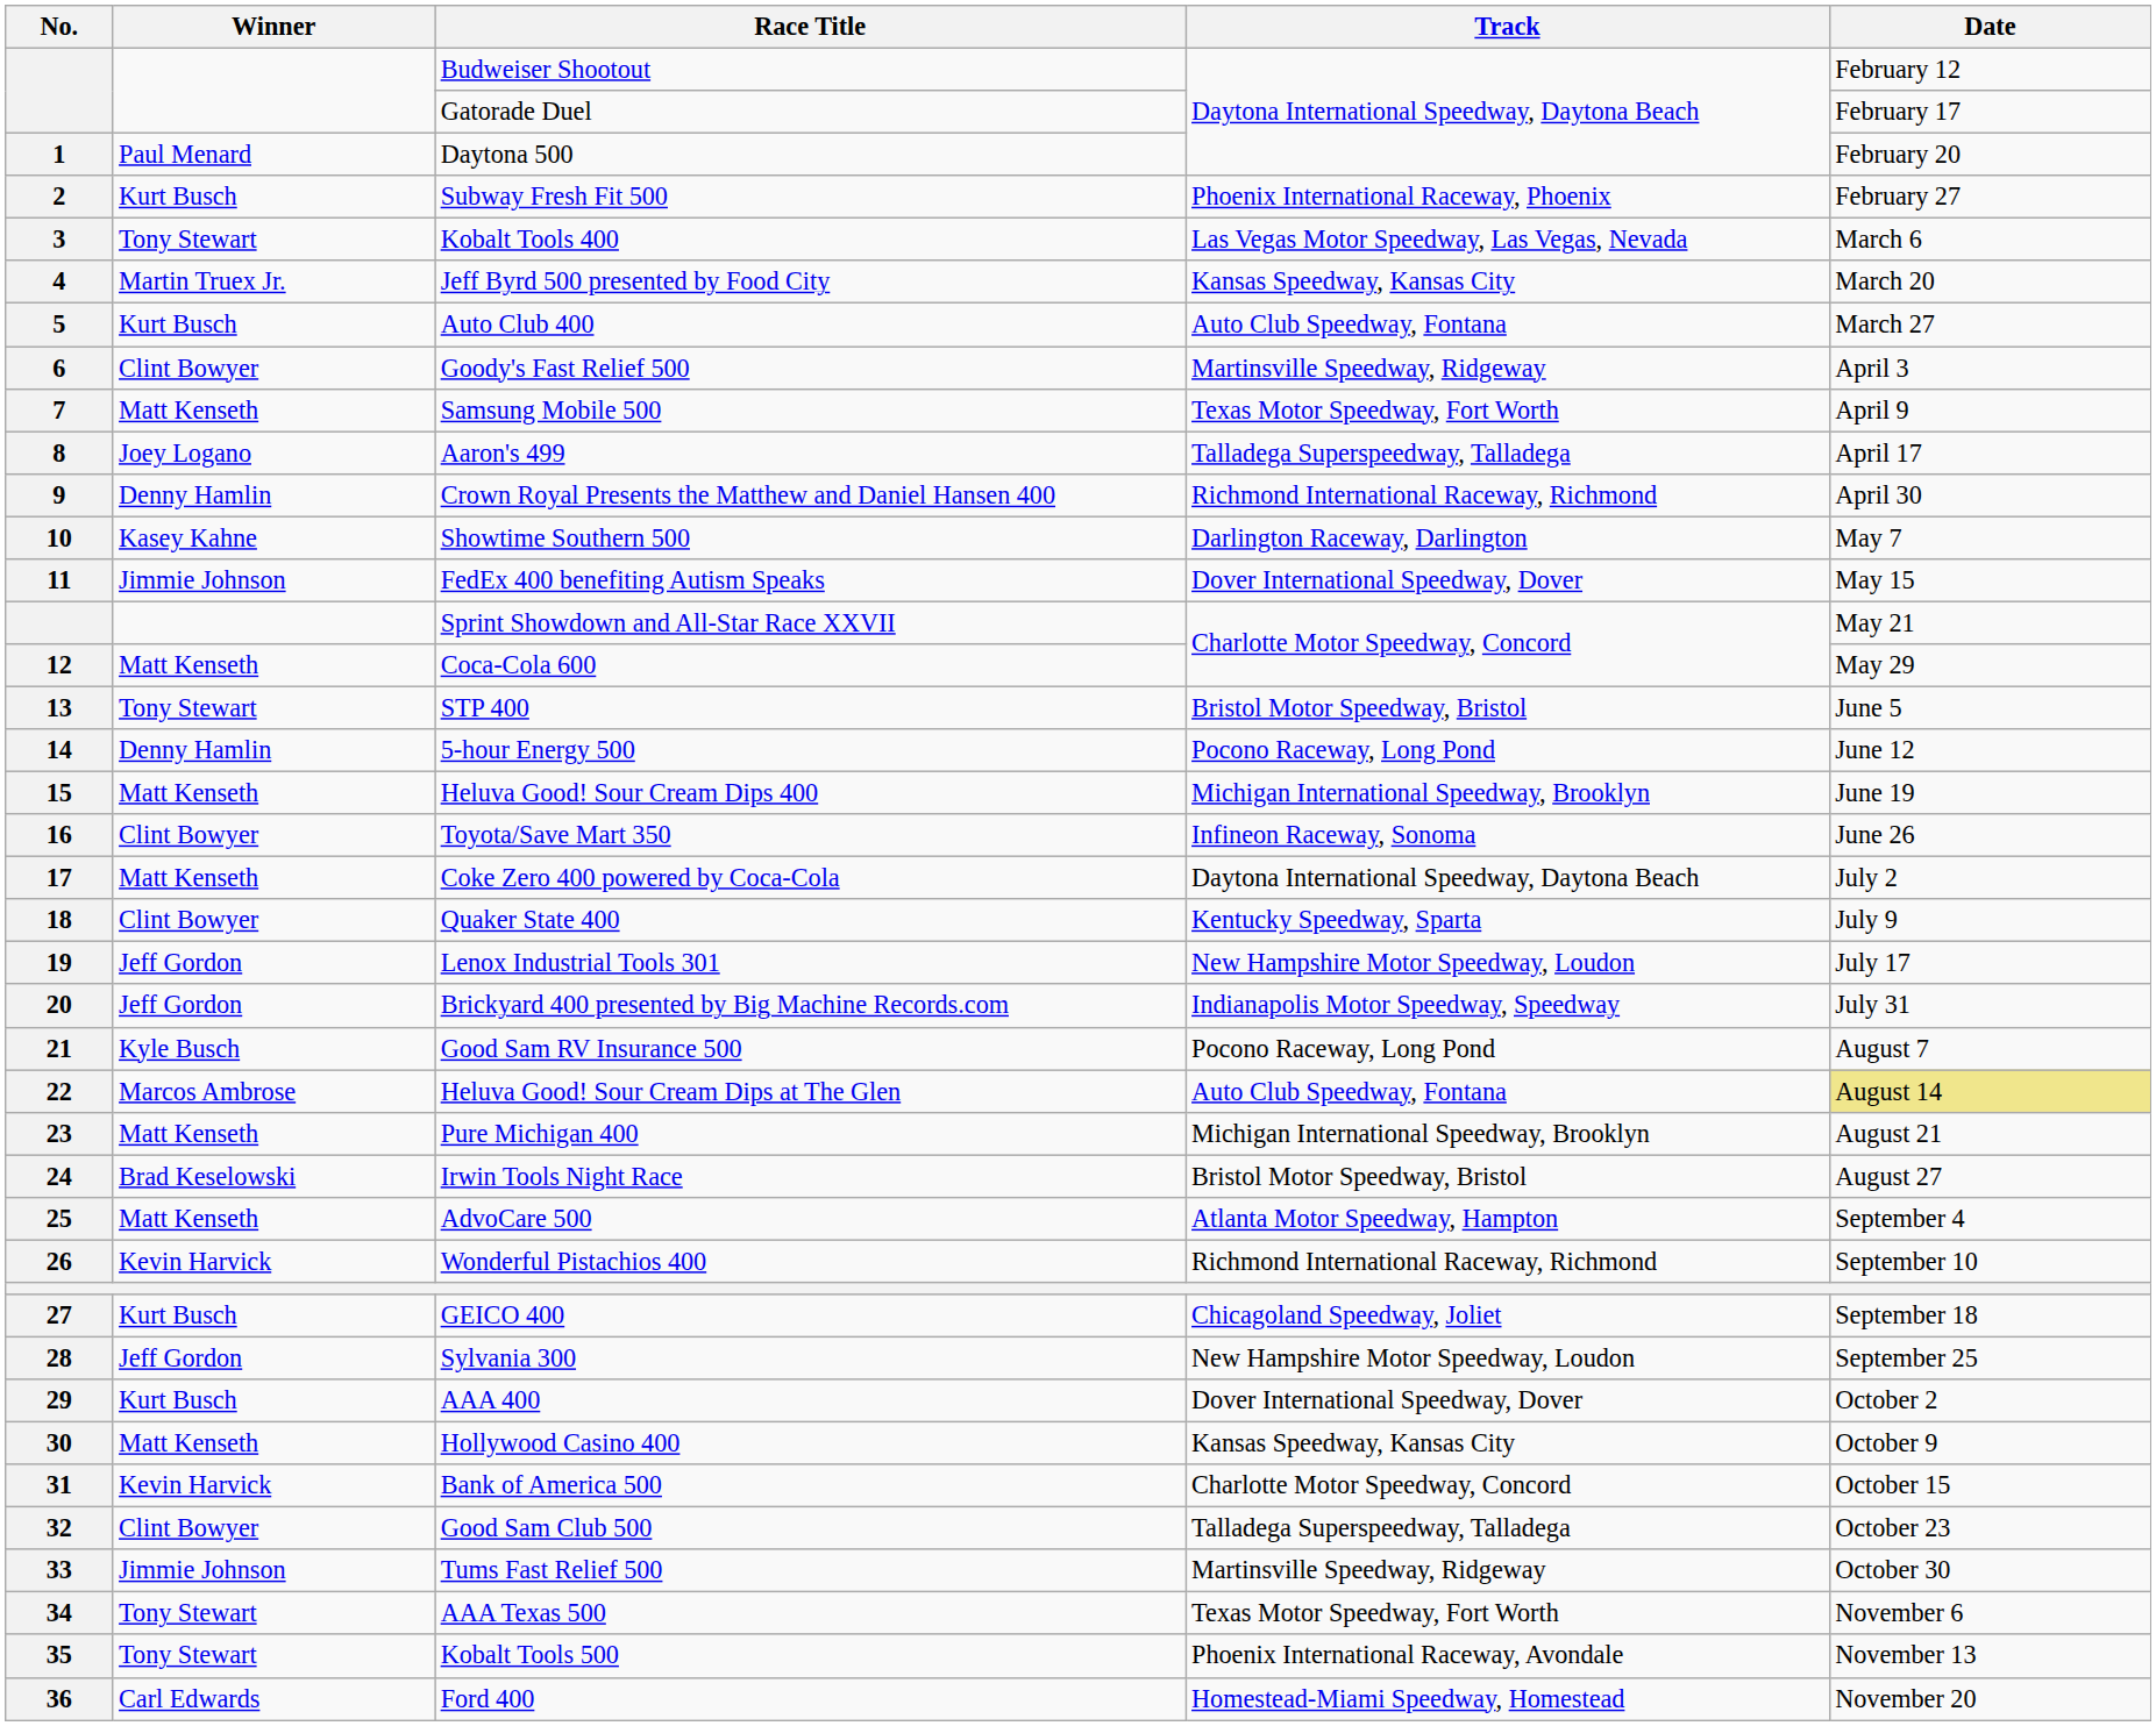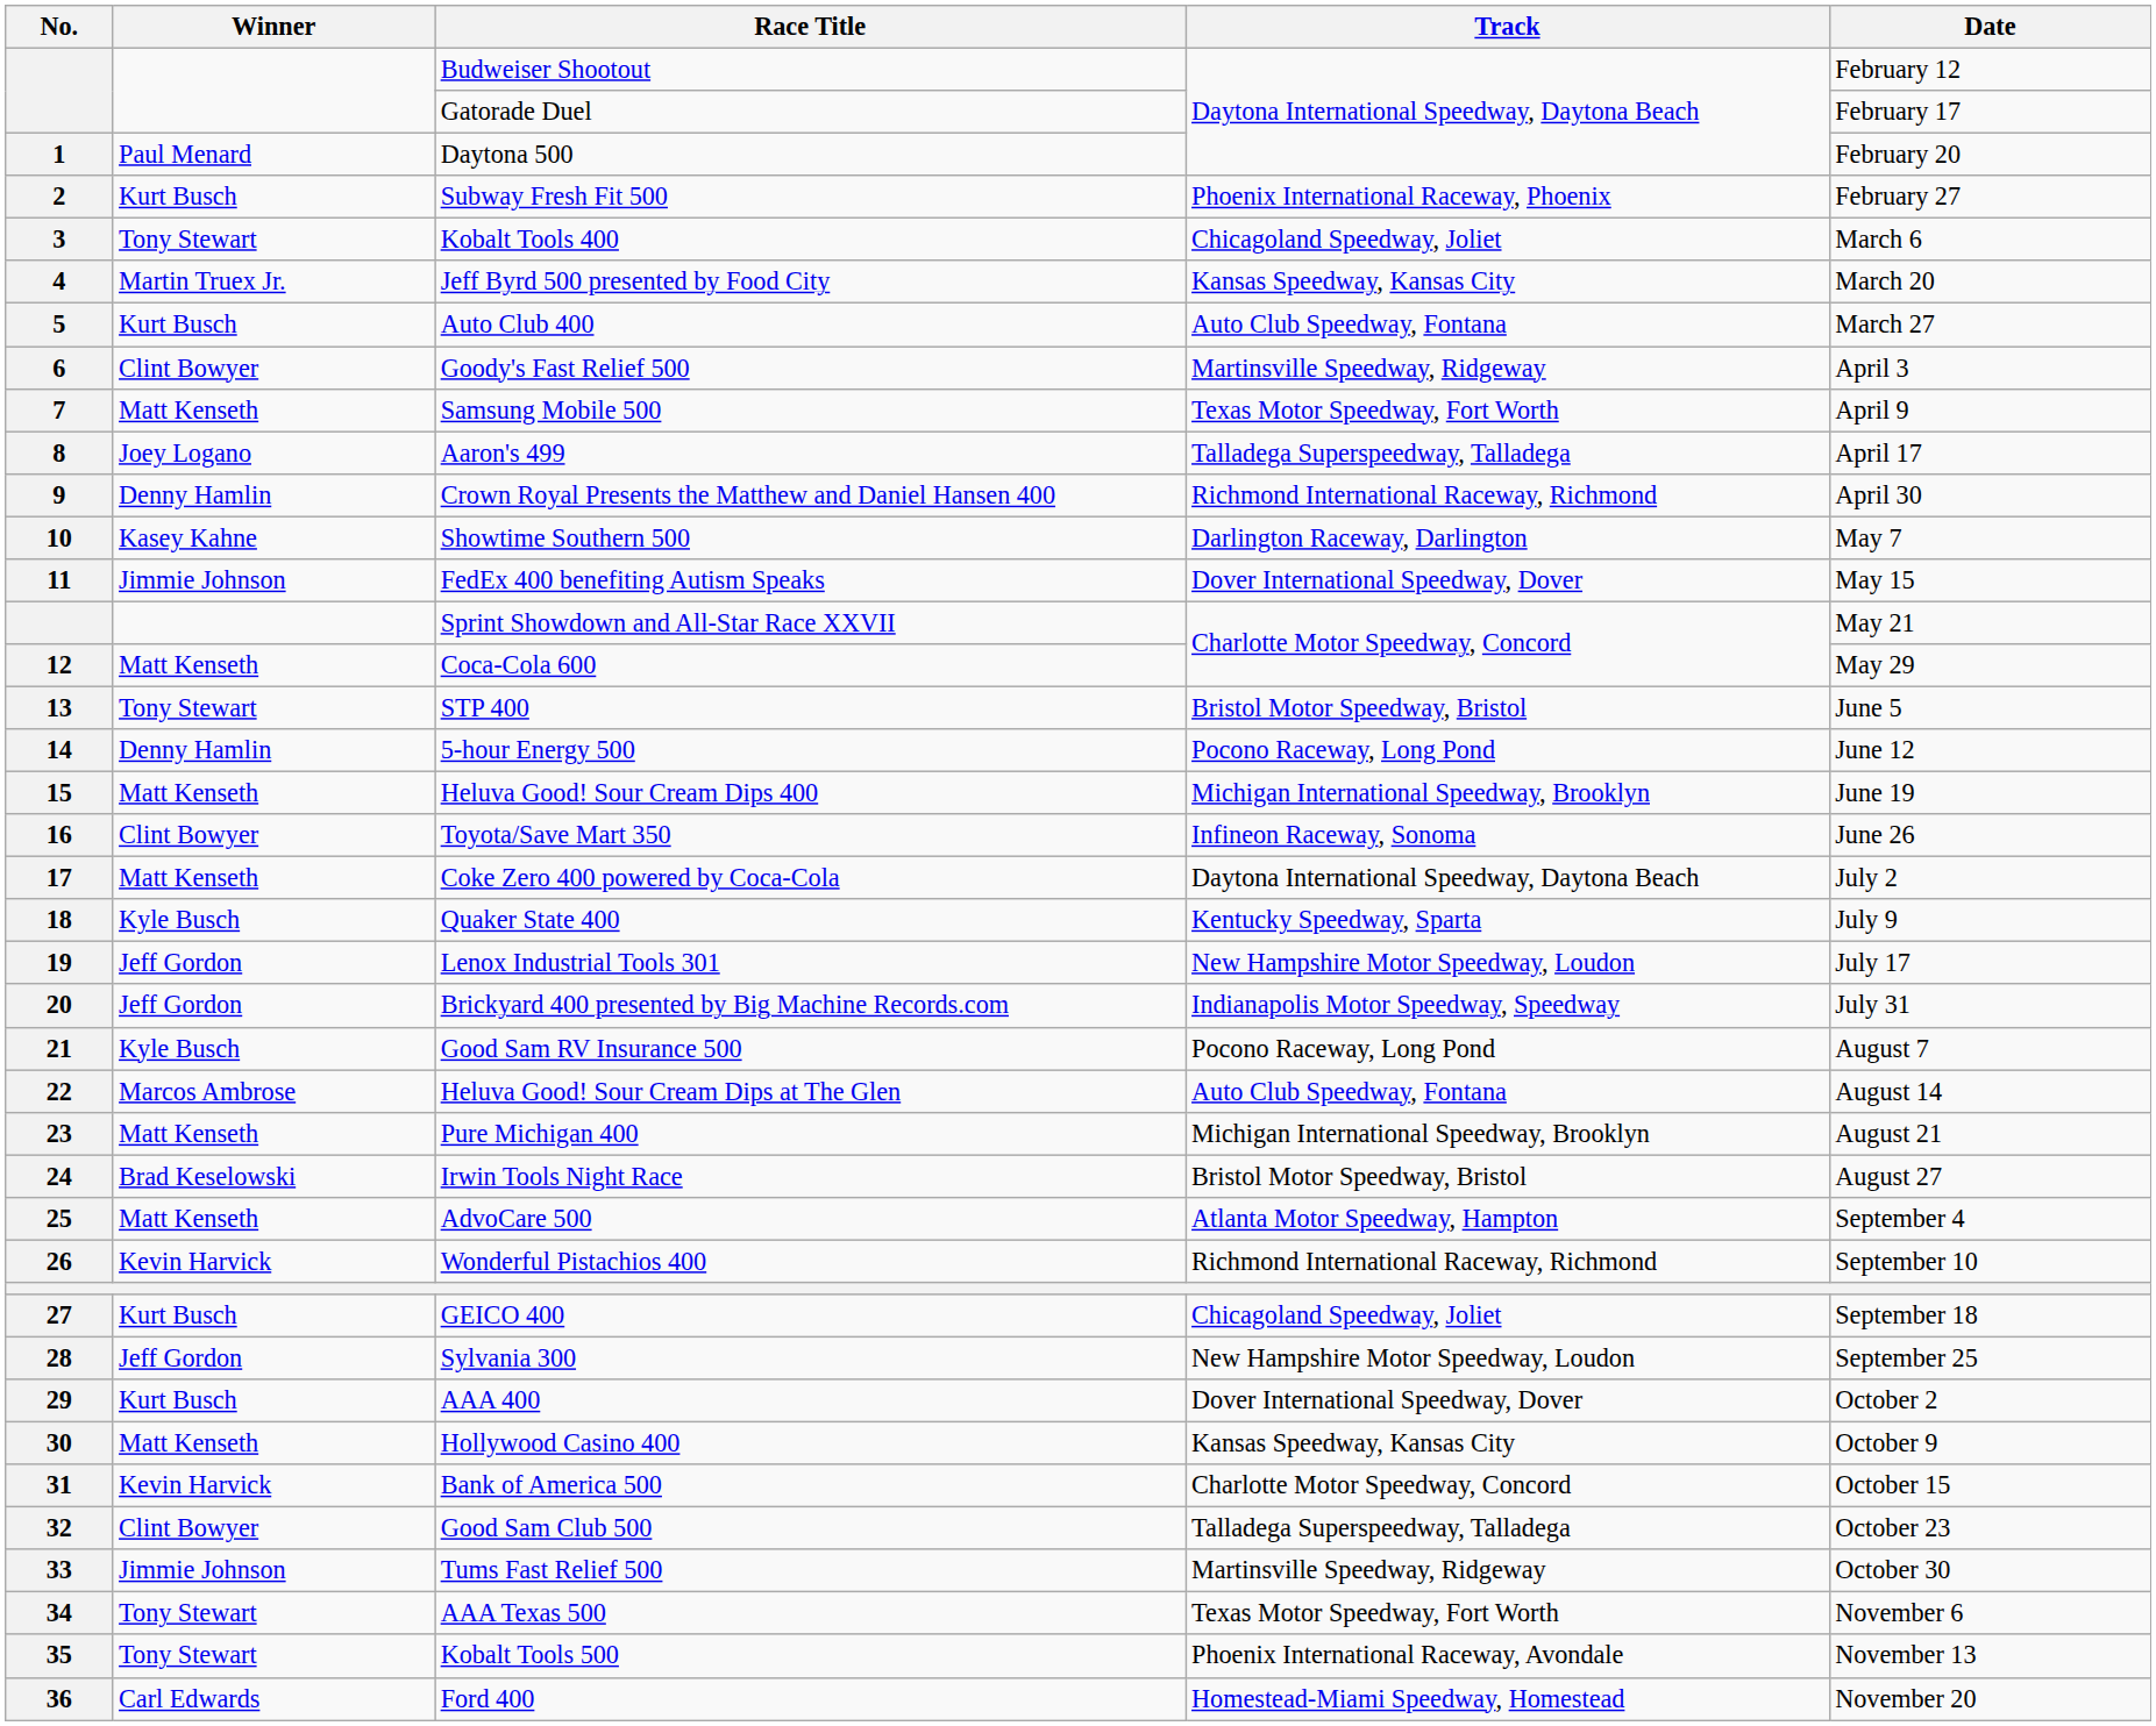Kobalt Tools 400 | Track: Las Vegas Motor Speedway, Las Vegas, Nevada -> Chicagoland Speedway, Joliet
Quaker State 400 | Winner: Clint Bowyer -> Kyle Busch
Heluva Good! Sour Cream Dips at The Glen | Date: khaki background -> no background
